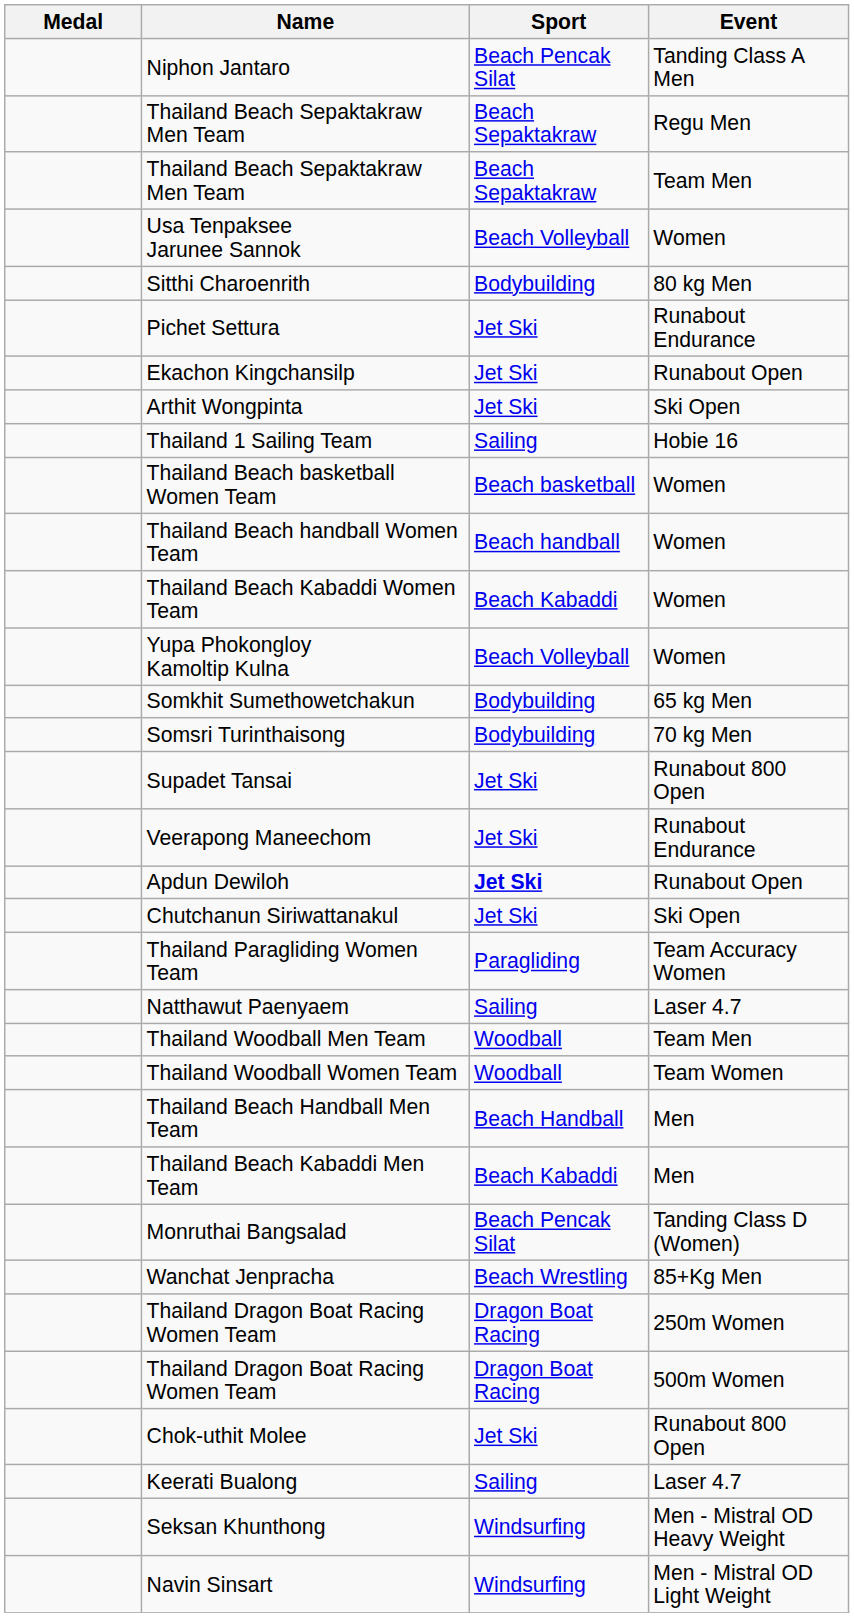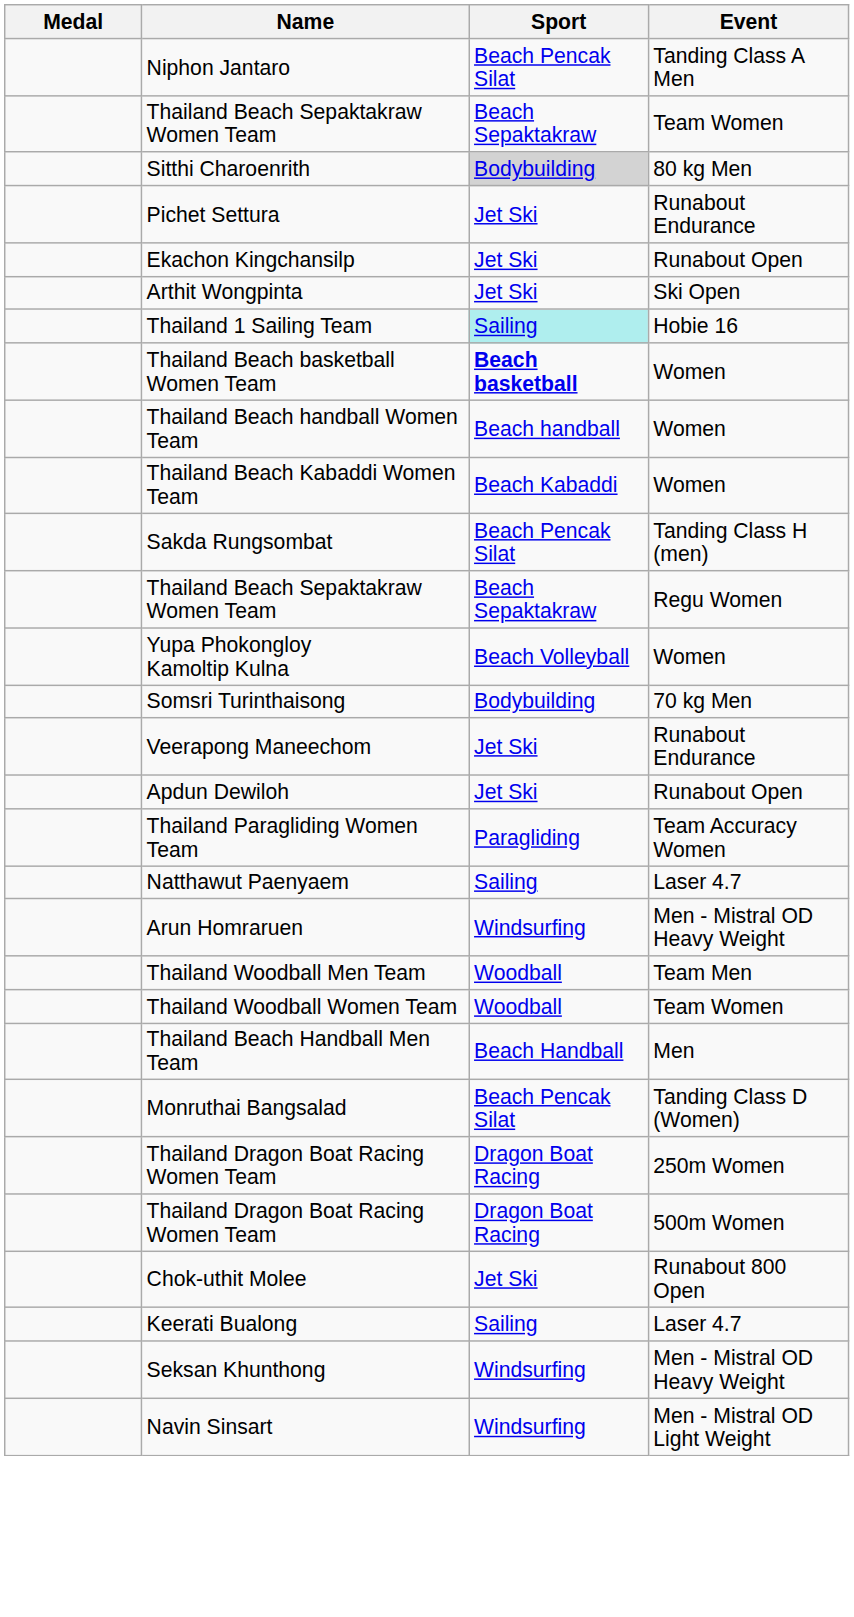- row: Thailand Beach Sepaktakraw Men Team | Beach Sepaktakraw | Regu Men
- row: Thailand Beach Sepaktakraw Men Team | Beach Sepaktakraw | Team Men
+ row: Thailand Beach Sepaktakraw Women Team | Beach Sepaktakraw | Team Women
- row: Usa Tenpaksee Jarunee Sannok | Beach Volleyball | Women
Sitthi Charoenrith | Sport: no background -> lightgrey background
Thailand 1 Sailing Team | Sport: no background -> paleturquoise background
Thailand Beach basketball Women Team | Sport: normal -> bold
+ row: Sakda Rungsombat | Beach Pencak Silat | Tanding Class H (men)
+ row: Thailand Beach Sepaktakraw Women Team | Beach Sepaktakraw | Regu Women
- row: Somkhit Sumethowetchakun | Bodybuilding | 65 kg Men
- row: Supadet Tansai | Jet Ski | Runabout 800 Open
Apdun Dewiloh | Sport: bold -> normal
- row: Chutchanun Siriwattanakul | Jet Ski | Ski Open
+ row: Arun Homraruen | Windsurfing | Men - Mistral OD Heavy Weight
- row: Thailand Beach Kabaddi Men Team | Beach Kabaddi | Men
- row: Wanchat Jenpracha | Beach Wrestling | 85+Kg Men
